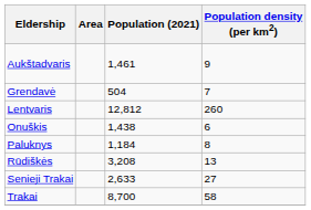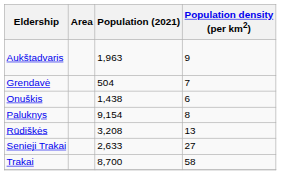Aukštadvaris | Population (2021): 1,461 -> 1,963
- row: Lentvaris | 12,812 | 260
Paluknys | Population (2021): 1,184 -> 9,154
